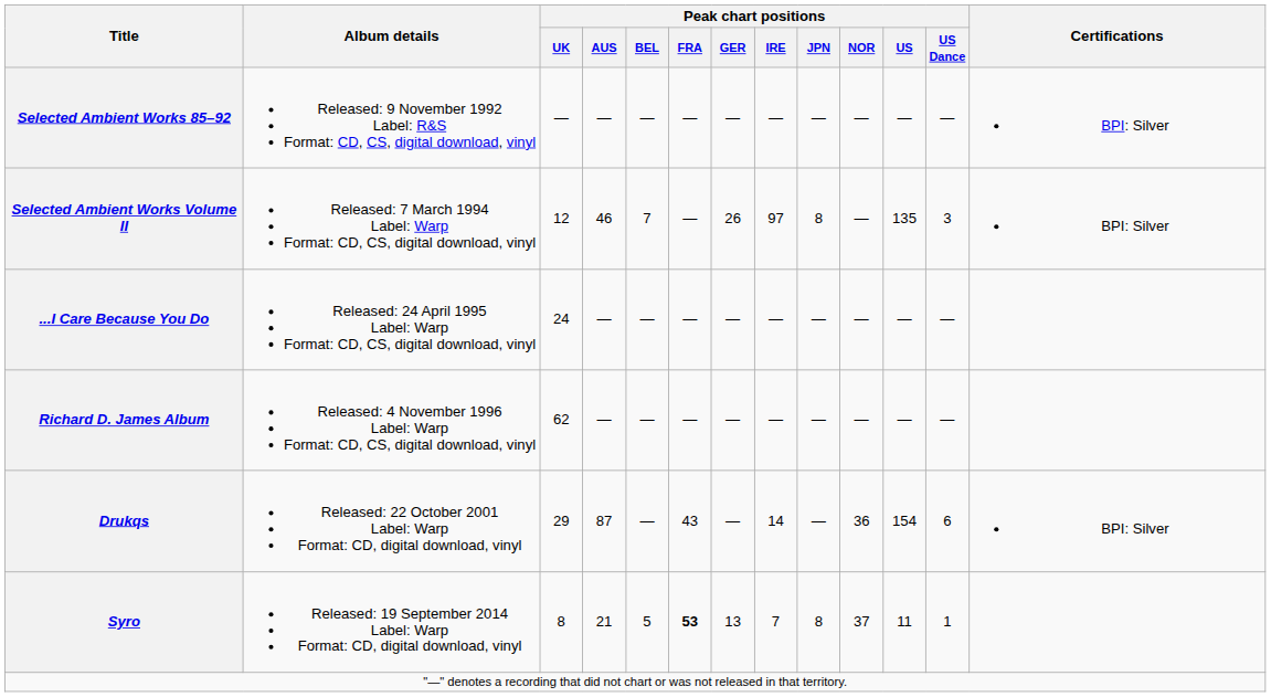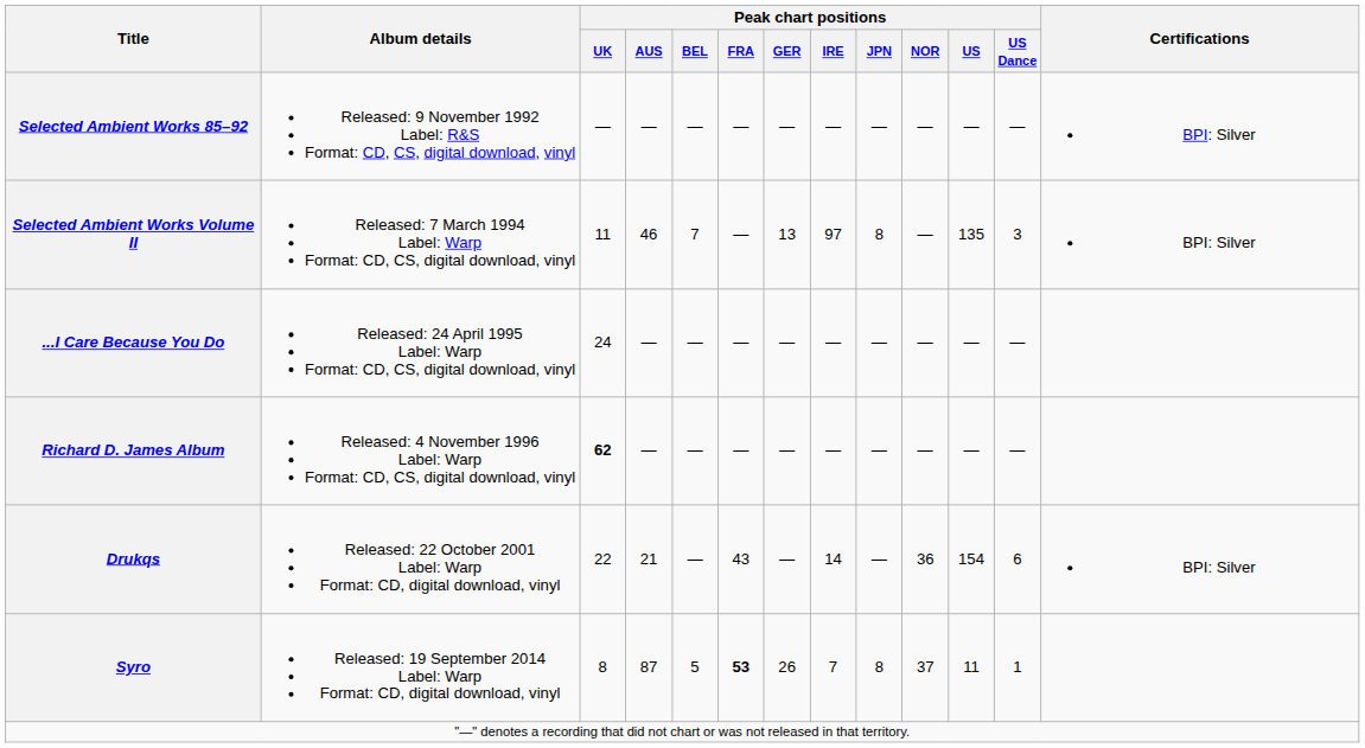Selected Ambient Works Volume II | Peak chart positions / UK: 12 -> 11
Selected Ambient Works Volume II | Peak chart positions / GER: 26 -> 13
Richard D. James Album | Peak chart positions / UK: normal -> bold
Drukqs | Peak chart positions / UK: 29 -> 22
Drukqs | Peak chart positions / AUS: 87 -> 21
Syro | Peak chart positions / AUS: 21 -> 87
Syro | Peak chart positions / GER: 13 -> 26
